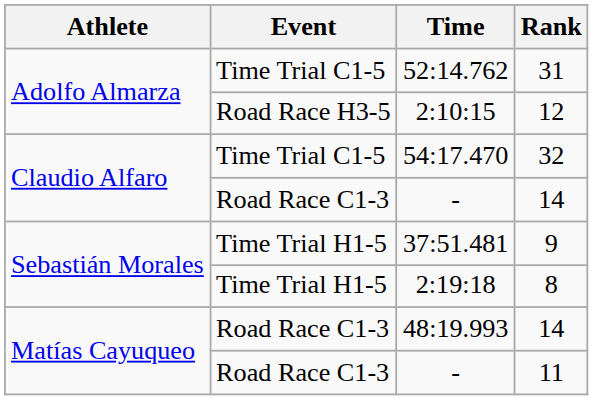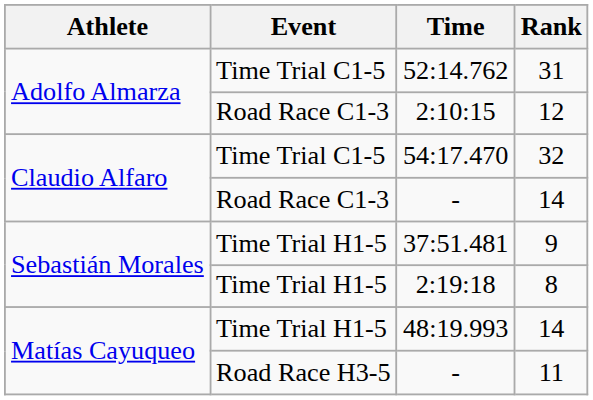2:10:15 | Event: Road Race H3-5 -> Road Race C1-3
48:19.993 | Event: Road Race C1-3 -> Time Trial H1-5
- / 11 | Event: Road Race C1-3 -> Road Race H3-5
